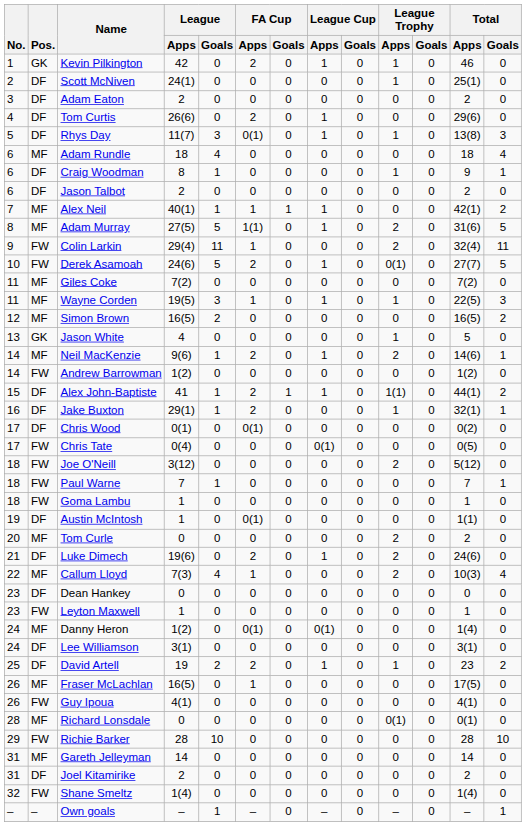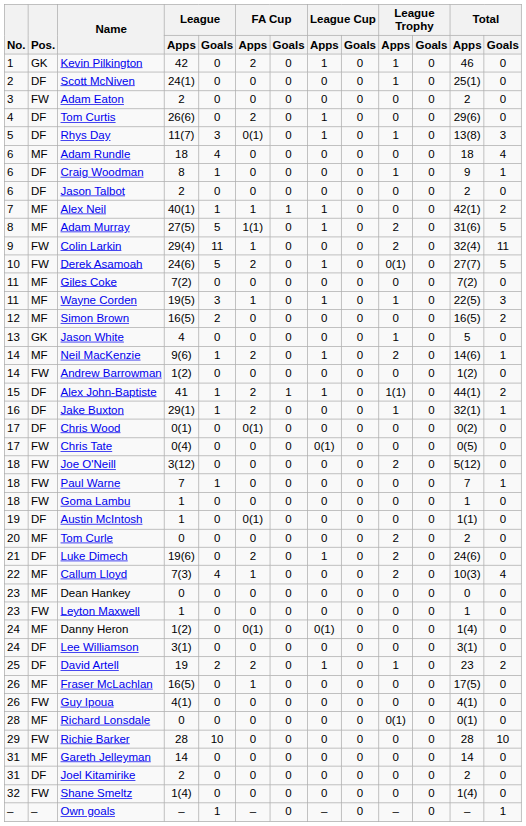Adam Eaton | Pos.: DF -> FW
Dean Hankey | Pos.: DF -> MF
